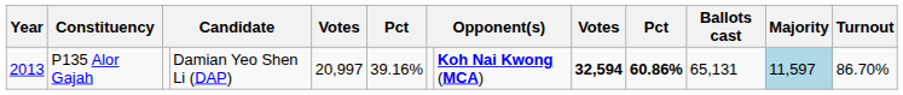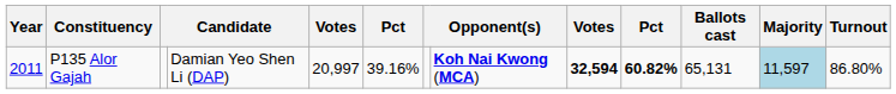P135 Alor Gajah | Year: 2013 -> 2011
P135 Alor Gajah | column 10: 60.86% -> 60.82%
P135 Alor Gajah | Turnout: 86.70% -> 86.80%
